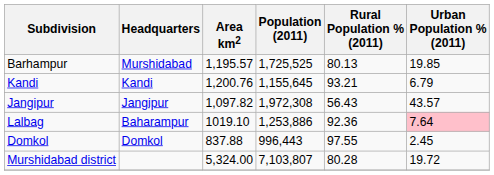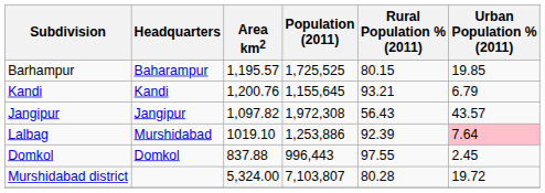Barhampur | Headquarters: Murshidabad -> Baharampur
Barhampur | Rural Population % (2011): 80.13 -> 80.15
Lalbag | Headquarters: Baharampur -> Murshidabad
Lalbag | Rural Population % (2011): 92.36 -> 92.39
